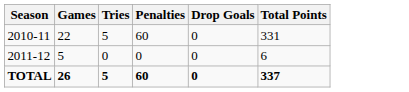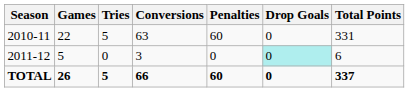+ column: Conversions | 63 | 3 | 66
2011-12 | Drop Goals: no background -> paleturquoise background
